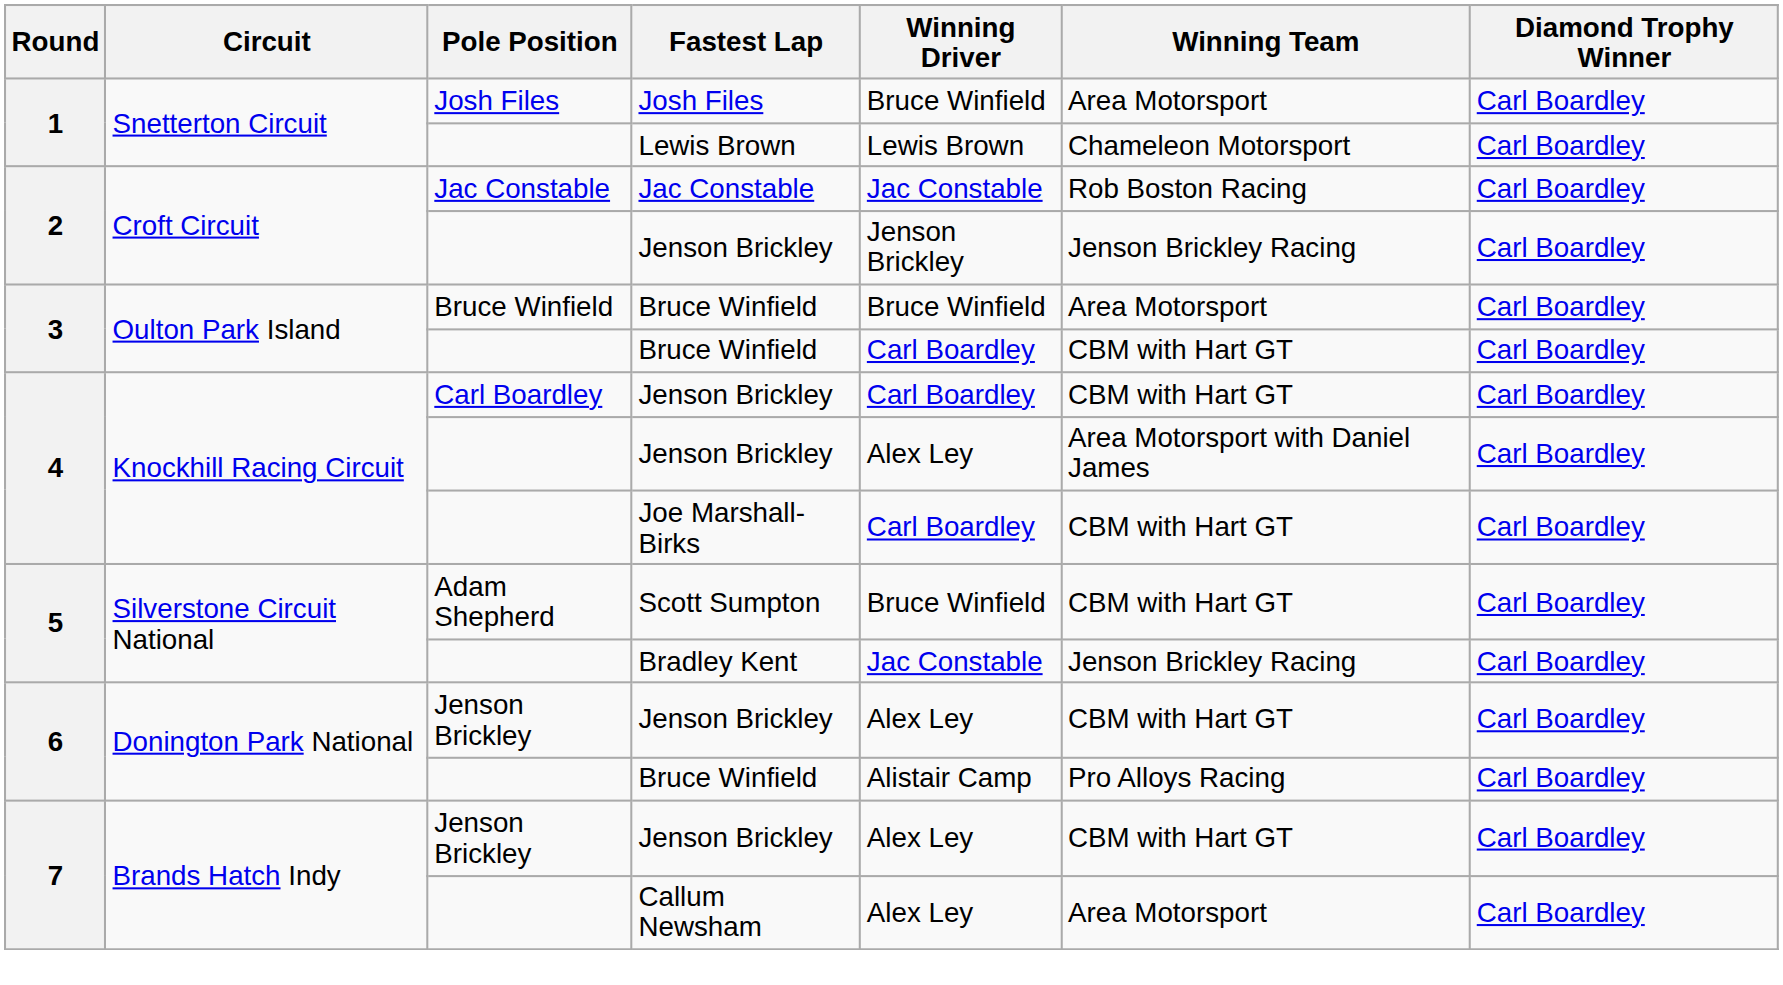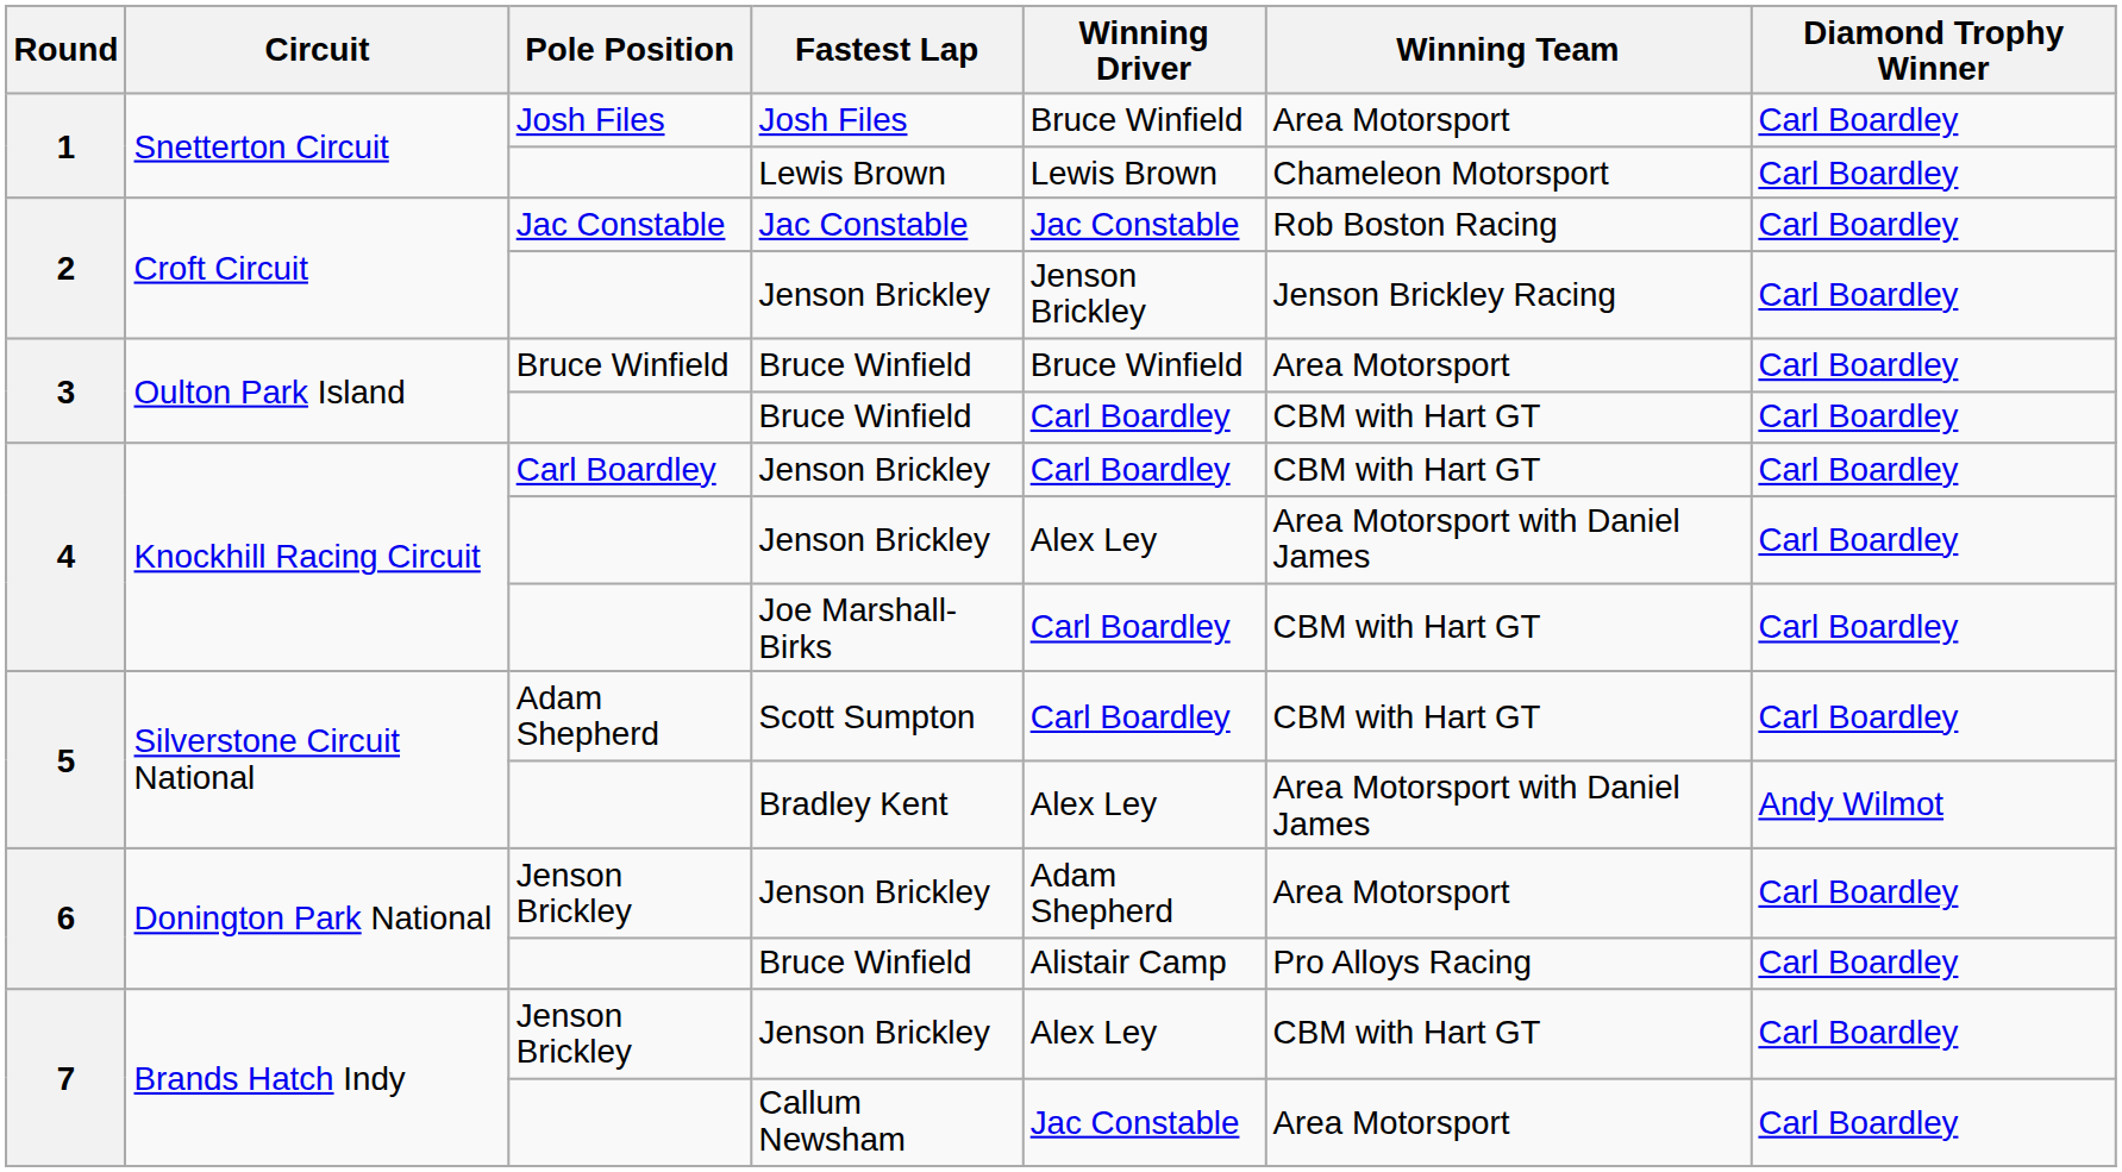Scott Sumpton | Winning Driver: Bruce Winfield -> Carl Boardley
Bradley Kent | Winning Driver: Jac Constable -> Alex Ley
Bradley Kent | Winning Team: Jenson Brickley Racing -> Area Motorsport with Daniel James
Bradley Kent | Diamond Trophy Winner: Carl Boardley -> Andy Wilmot
6 / Jenson Brickley | Winning Driver: Alex Ley -> Adam Shepherd
6 / Jenson Brickley | Winning Team: CBM with Hart GT -> Area Motorsport
Callum Newsham | Winning Driver: Alex Ley -> Jac Constable
